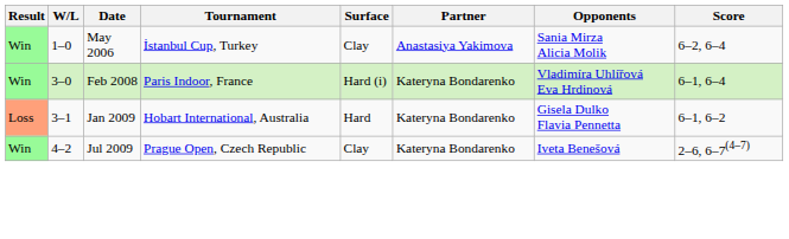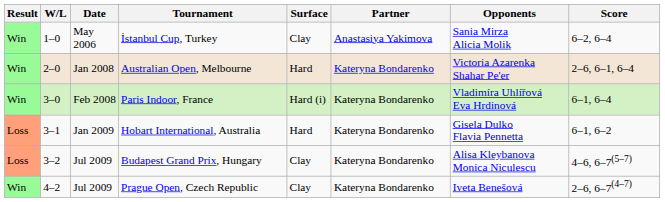+ row: Win | 2–0 | Jan 2008 | Australian Open, Melbourne | Hard | Kateryna Bondarenko | Victoria Azarenka Shahar Pe'er | 2–6, 6–1, 6–4
+ row: Loss | 3–2 | Jul 2009 | Budapest Grand Prix, Hungary | Clay | Kateryna Bondarenko | Alisa Kleybanova Monica Niculescu | 4–6, 6–7(5–7)
